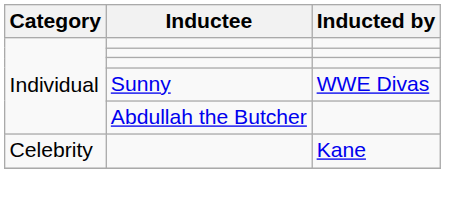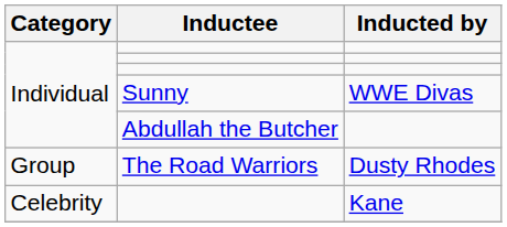+ row: Group | The Road Warriors | Dusty Rhodes
